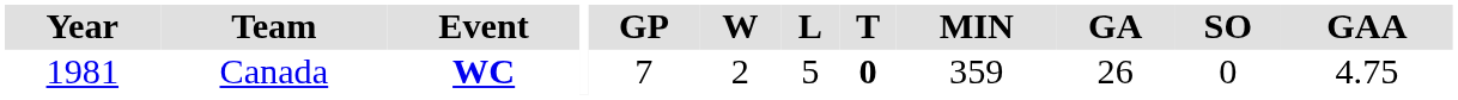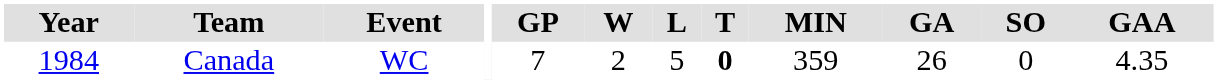Canada | Year: 1981 -> 1984
Canada | Event: bold -> normal
Canada | GAA: 4.75 -> 4.35
